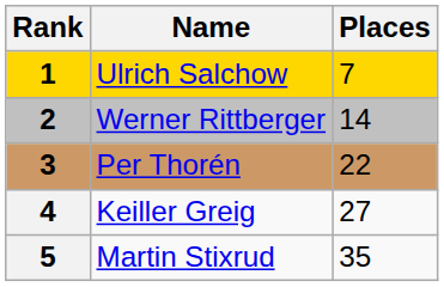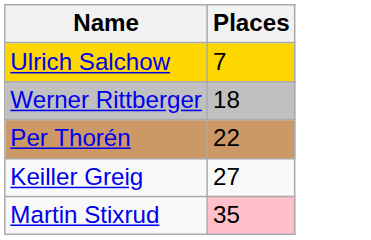- column: Rank | 1 | 2 | 3 | 4 | 5
Werner Rittberger | Places: 14 -> 18
Martin Stixrud | Places: no background -> pink background
